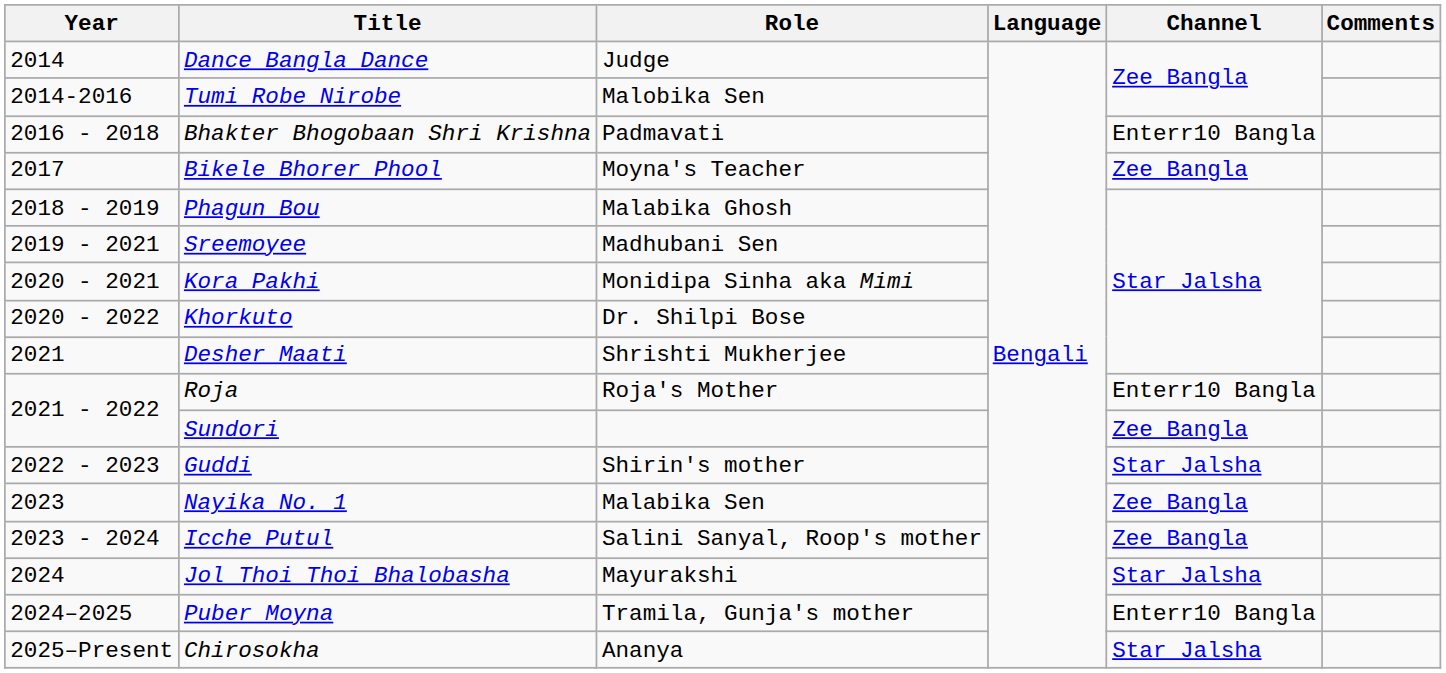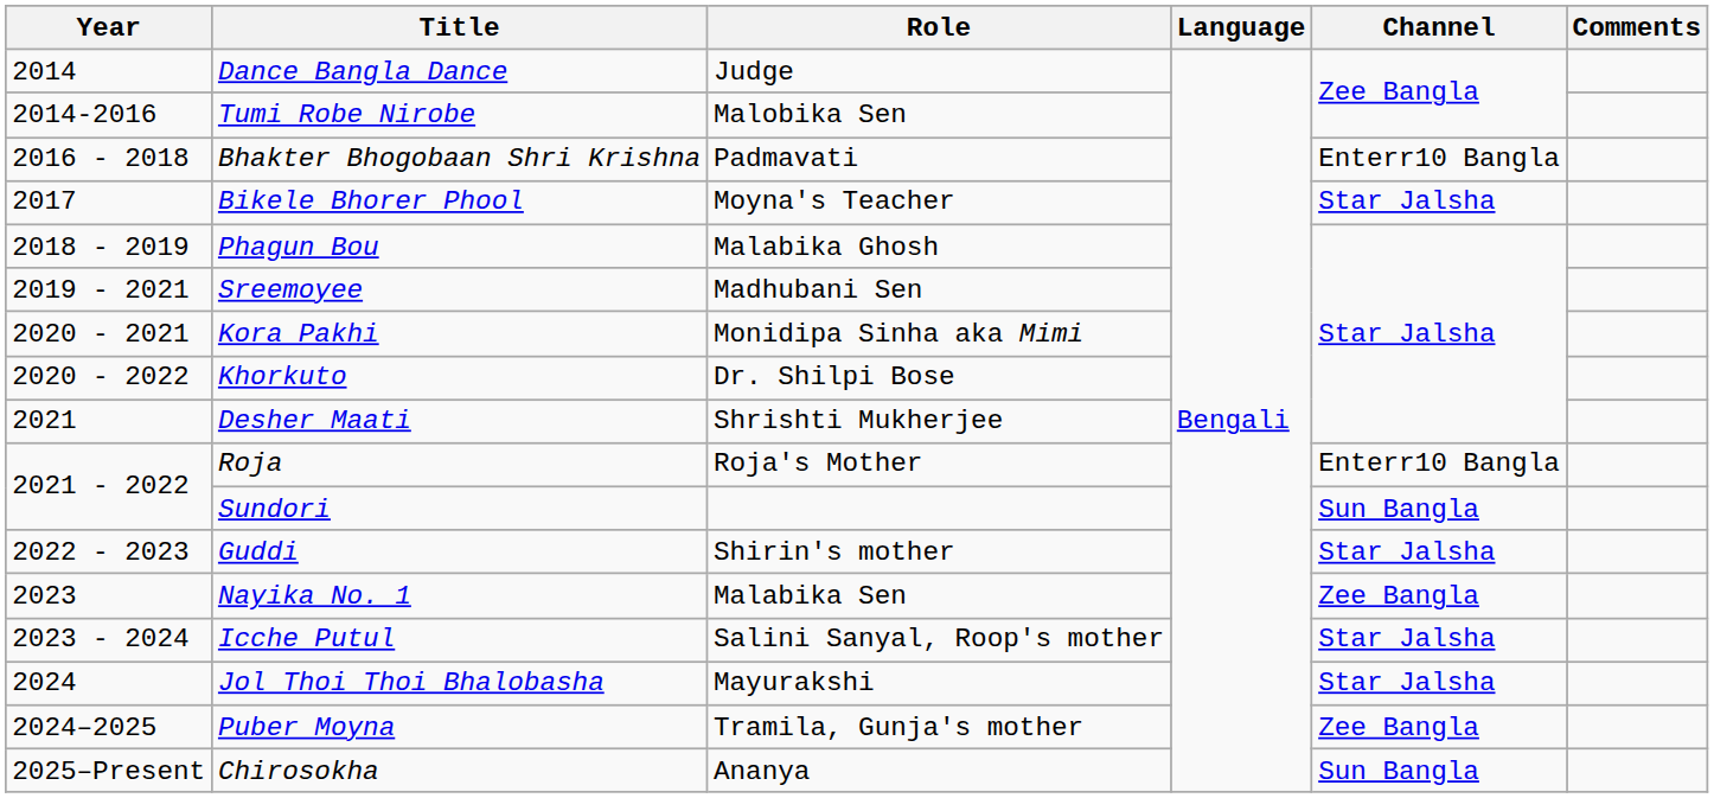Bikele Bhorer Phool | Channel: Zee Bangla -> Star Jalsha
Sundori | Channel: Zee Bangla -> Sun Bangla
Icche Putul | Channel: Zee Bangla -> Star Jalsha
Puber Moyna | Channel: Enterr10 Bangla -> Zee Bangla
Chirosokha | Channel: Star Jalsha -> Sun Bangla
